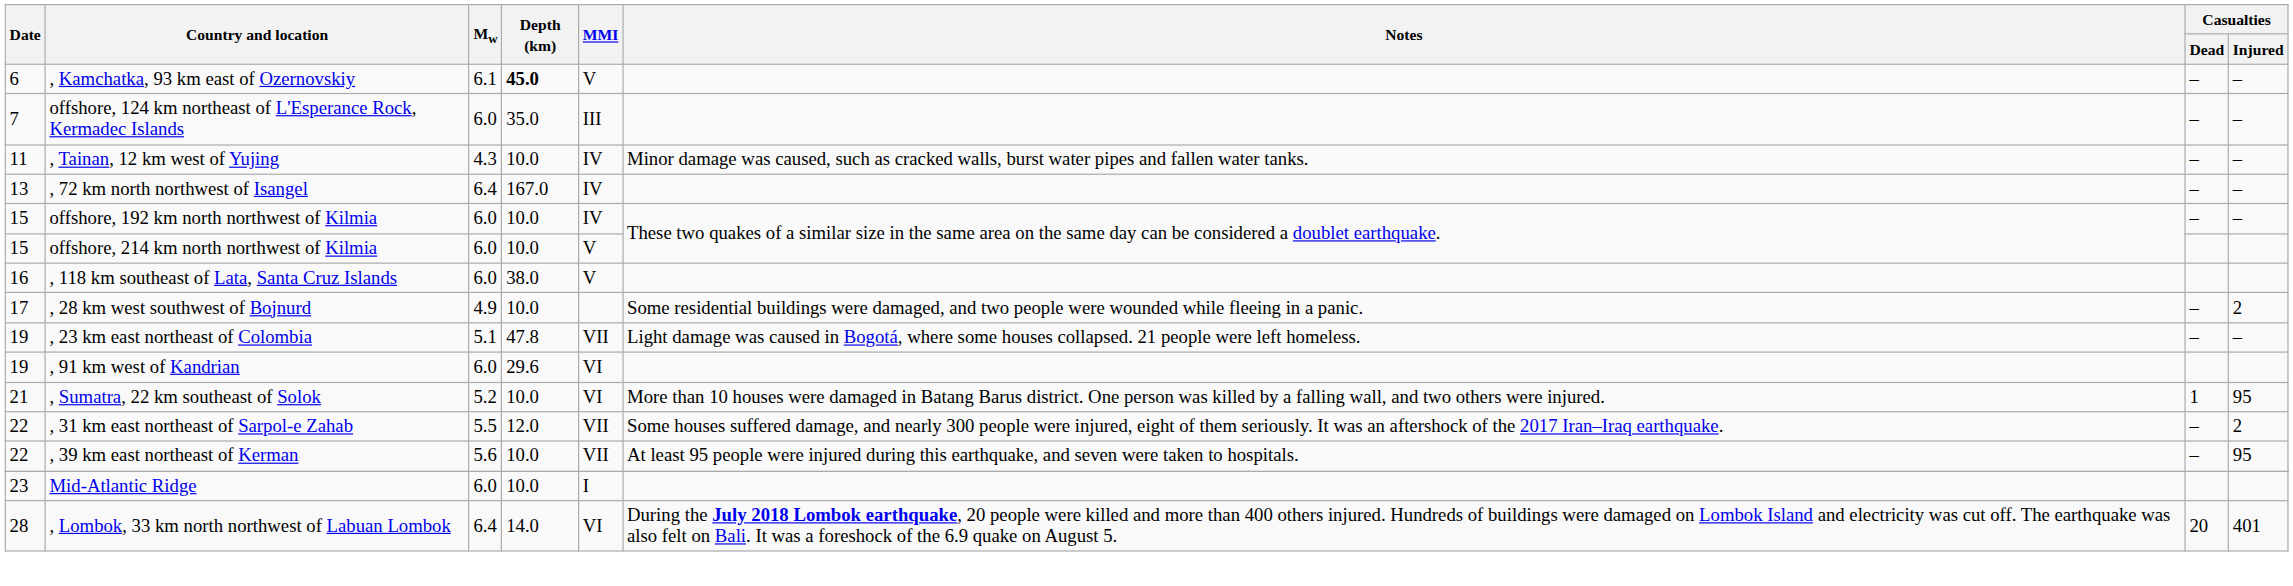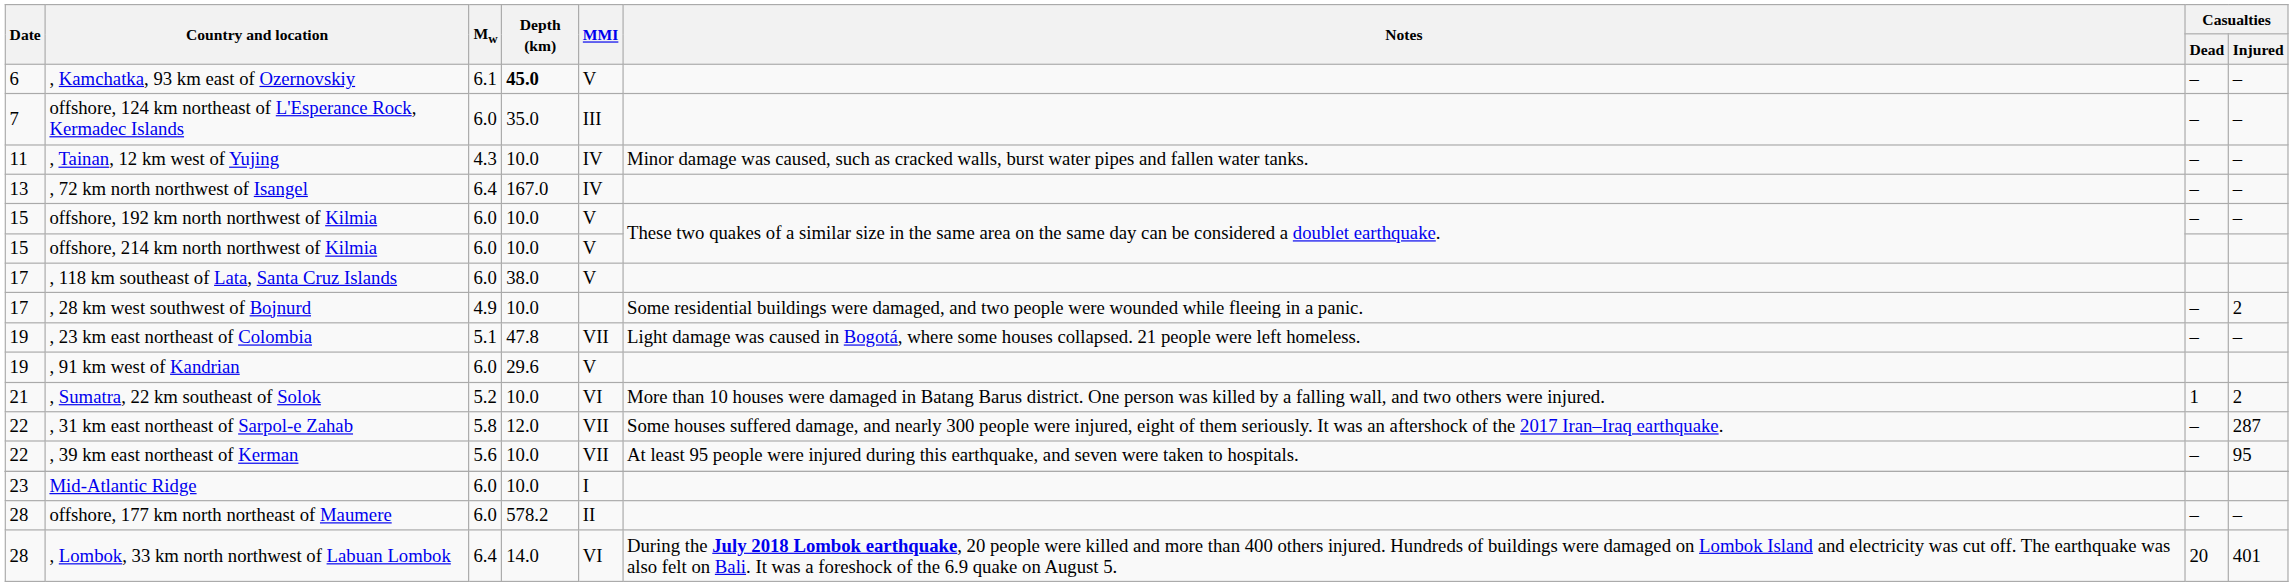offshore, 192 km north northwest of Kilmia | MMI: IV -> V
, 118 km southeast of Lata, Santa Cruz Islands | Date: 16 -> 17
, 91 km west of Kandrian | MMI: VI -> V
, Sumatra, 22 km southeast of Solok | Casualties / Injured: 95 -> 2
, 31 km east northeast of Sarpol-e Zahab | Mw: 5.5 -> 5.8
, 31 km east northeast of Sarpol-e Zahab | Casualties / Injured: 2 -> 287
+ row: 28 | offshore, 177 km north northeast of Maumere | 6.0 | 578.2 | II | – | –
